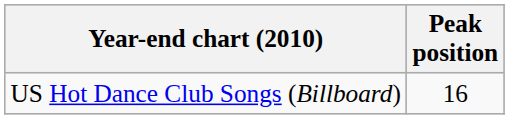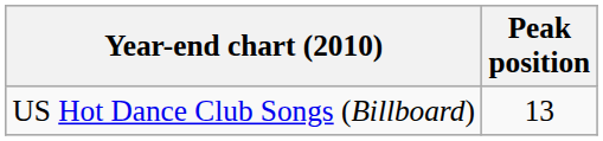US Hot Dance Club Songs (Billboard) | Peak position: 16 -> 13
